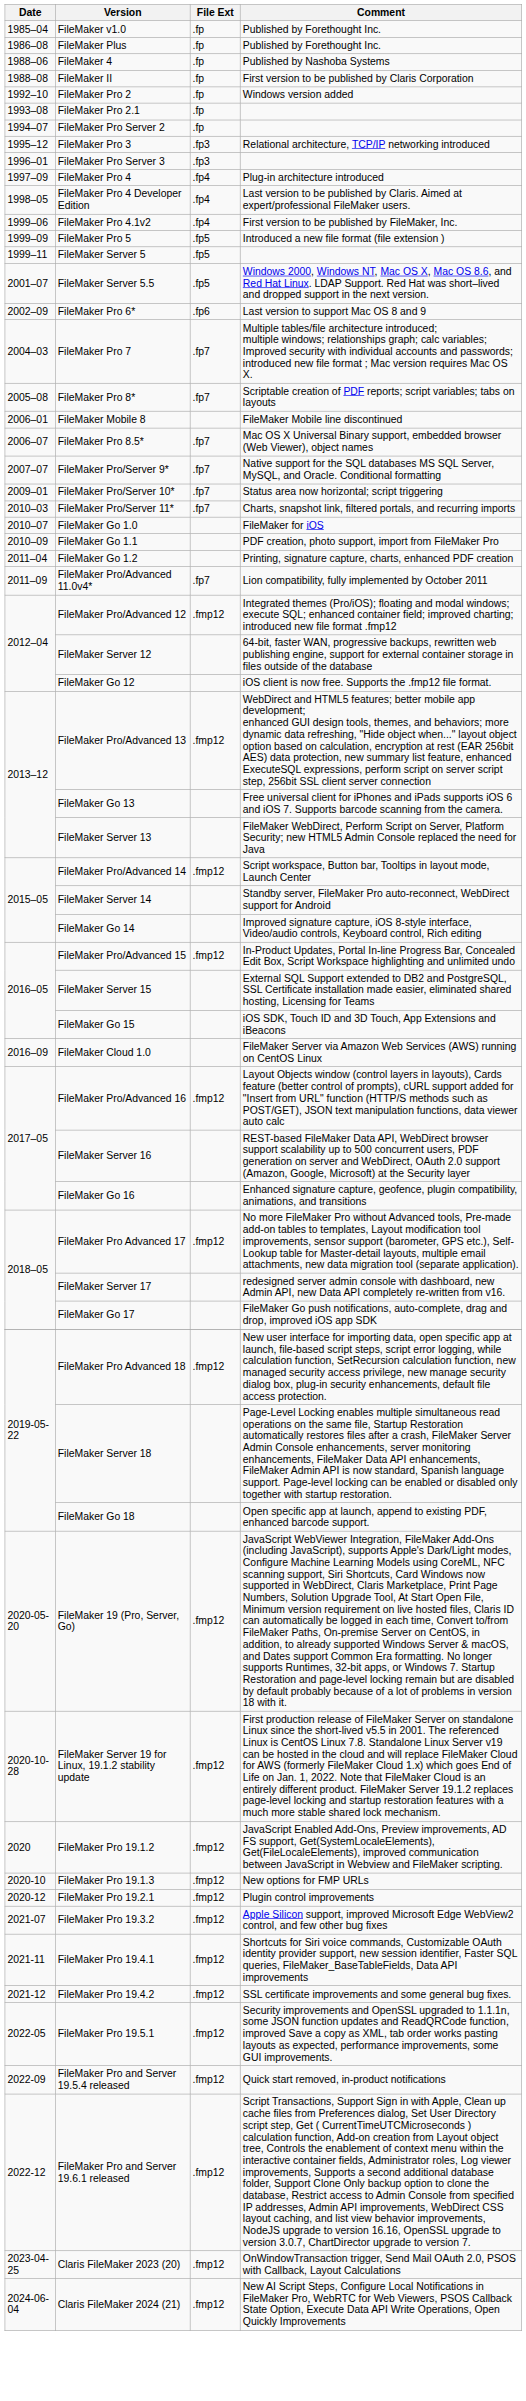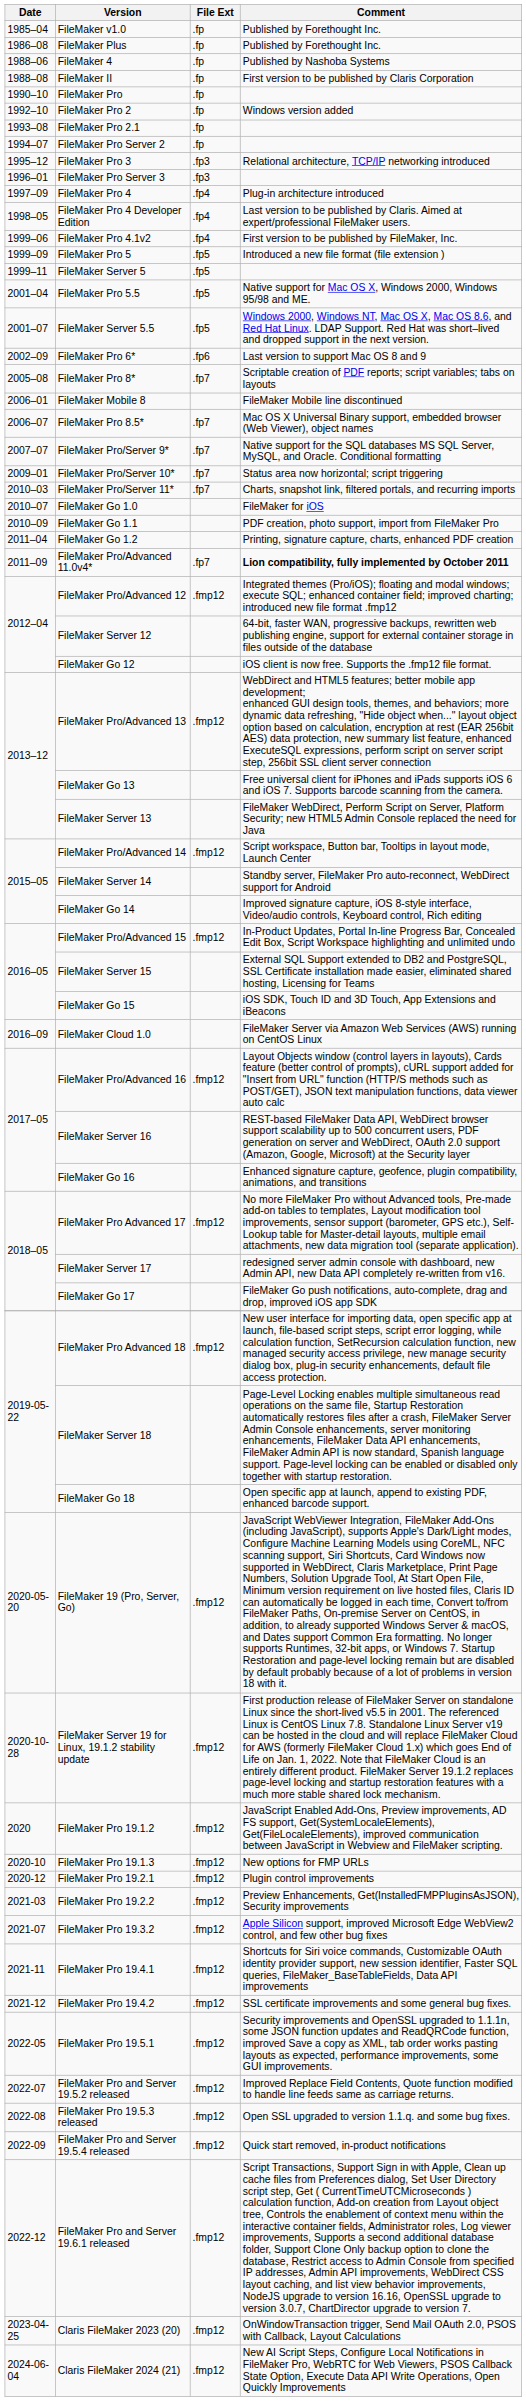+ row: 1990–10 | FileMaker Pro | .fp
+ row: 2001–04 | FileMaker Pro 5.5 | .fp5 | Native support for Mac OS X, Windows 2000, Windows 95/98 and ME.
- row: 2004–03 | FileMaker Pro 7 | .fp7 | Multiple tables/file architecture introduced; multiple windows; relationships graph; calc variables; Improved security with individual accounts and passwords; introduced new file format ; Mac version requires Mac OS X.
FileMaker Pro/Advanced 11.0v4* | Comment: normal -> bold
+ row: 2021-03 | FileMaker Pro 19.2.2 | .fmp12 | Preview Enhancements, Get(InstalledFMPPluginsAsJSON), Security improvements
+ row: 2022-07 | FileMaker Pro and Server 19.5.2 released | .fmp12 | Improved Replace Field Contents, Quote function modified to handle line feeds same as carriage returns.
+ row: 2022-08 | FileMaker Pro 19.5.3 released | .fmp12 | Open SSL upgraded to version 1.1.q. and some bug fixes.
